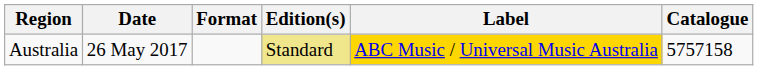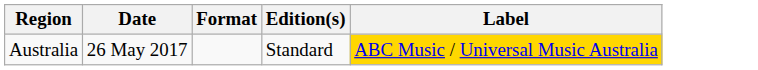- column: Catalogue | 5757158
Australia | Edition(s): khaki background -> no background
